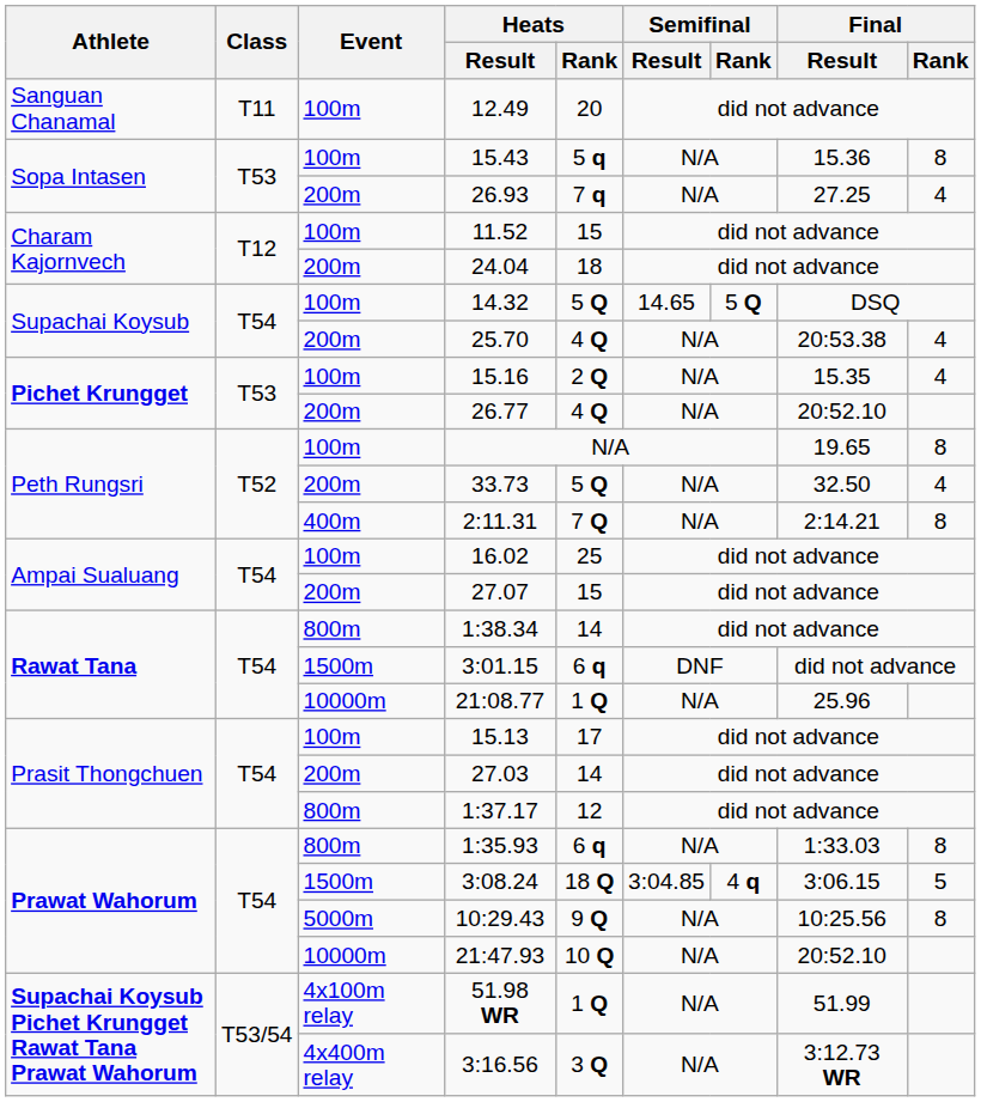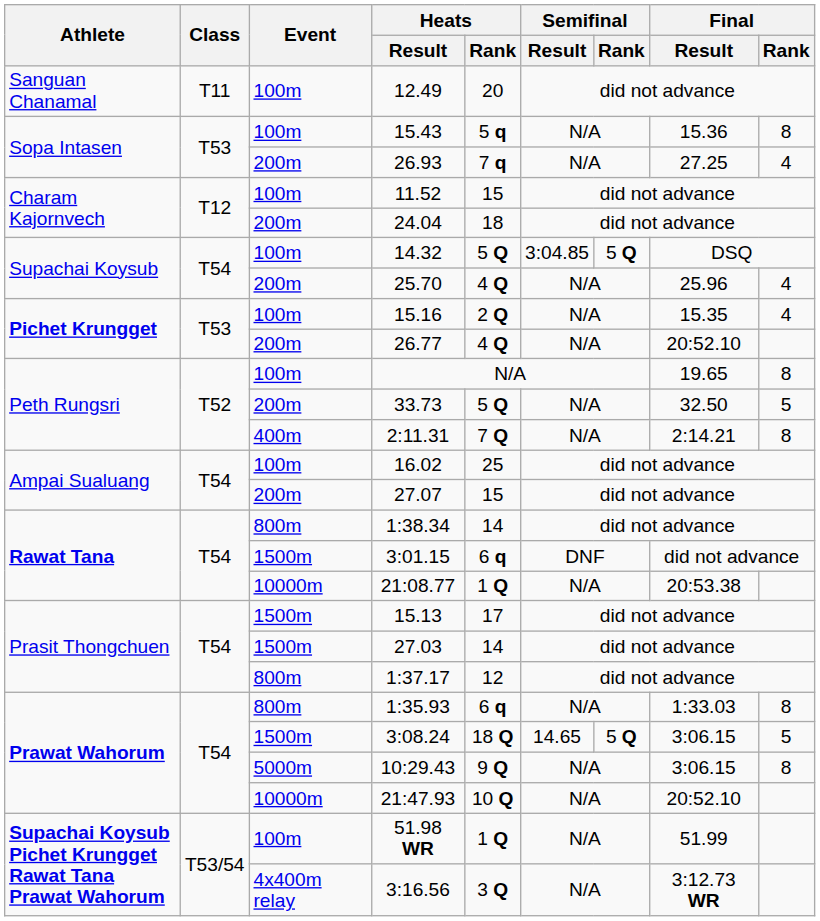14.32 | Semifinal / Result: 14.65 -> 3:04.85
25.70 | Final / Result: 20:53.38 -> 25.96
33.73 | Final / Rank: 4 -> 5
21:08.77 | Final / Result: 25.96 -> 20:53.38
15.13 | Event: 100m -> 1500m
27.03 | Event: 200m -> 1500m
3:08.24 | Semifinal / Result: 3:04.85 -> 14.65
3:08.24 | Semifinal / Rank: 4 q -> 5 Q
10:29.43 | Final / Result: 10:25.56 -> 3:06.15
51.98 WR | Event: 4x100m relay -> 100m
